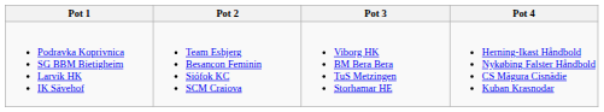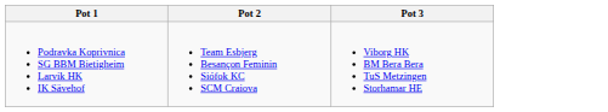- column: Pot 4 | Herning-Ikast Håndbold Nykøbing Falster Håndbold CS Măgura Cisnădie Kuban Krasnodar
